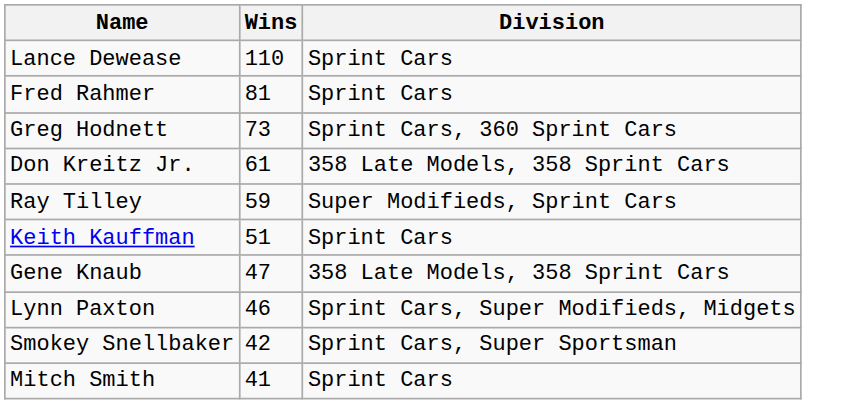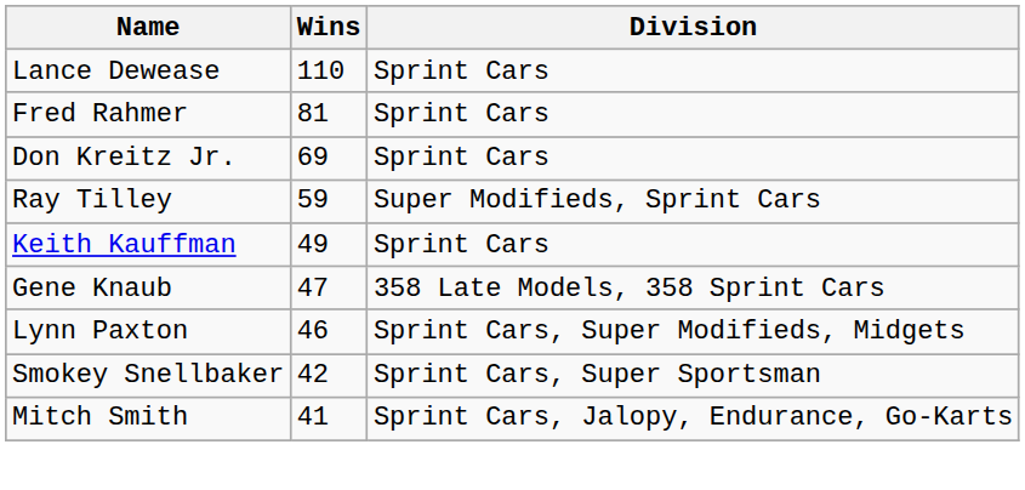- row: Greg Hodnett | 73 | Sprint Cars, 360 Sprint Cars
Don Kreitz Jr. | Wins: 61 -> 69
Don Kreitz Jr. | Division: 358 Late Models, 358 Sprint Cars -> Sprint Cars
Keith Kauffman | Wins: 51 -> 49
Mitch Smith | Division: Sprint Cars -> Sprint Cars, Jalopy, Endurance, Go-Karts
